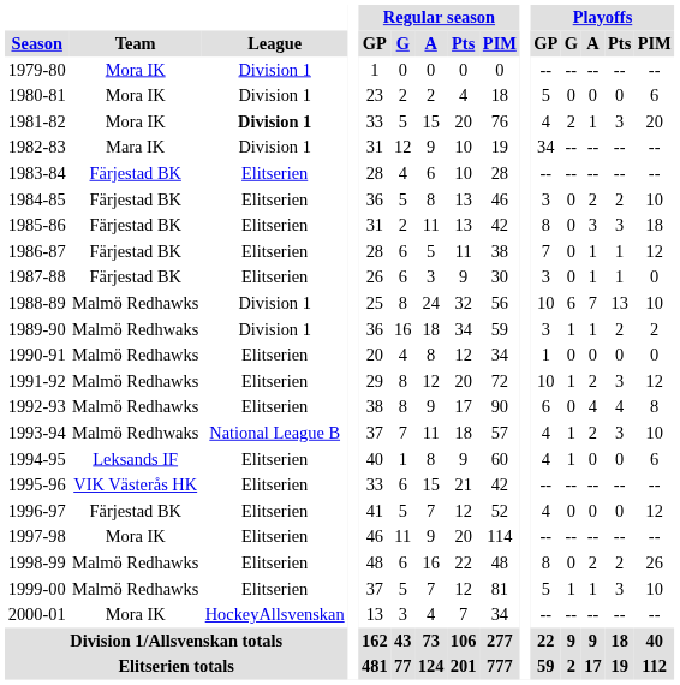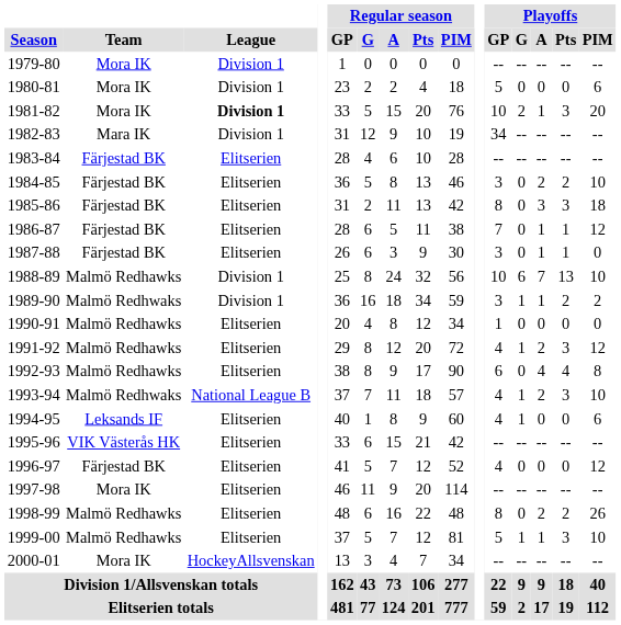1981-82 | Playoffs / GP: 4 -> 10
1991-92 | Playoffs / GP: 10 -> 4
